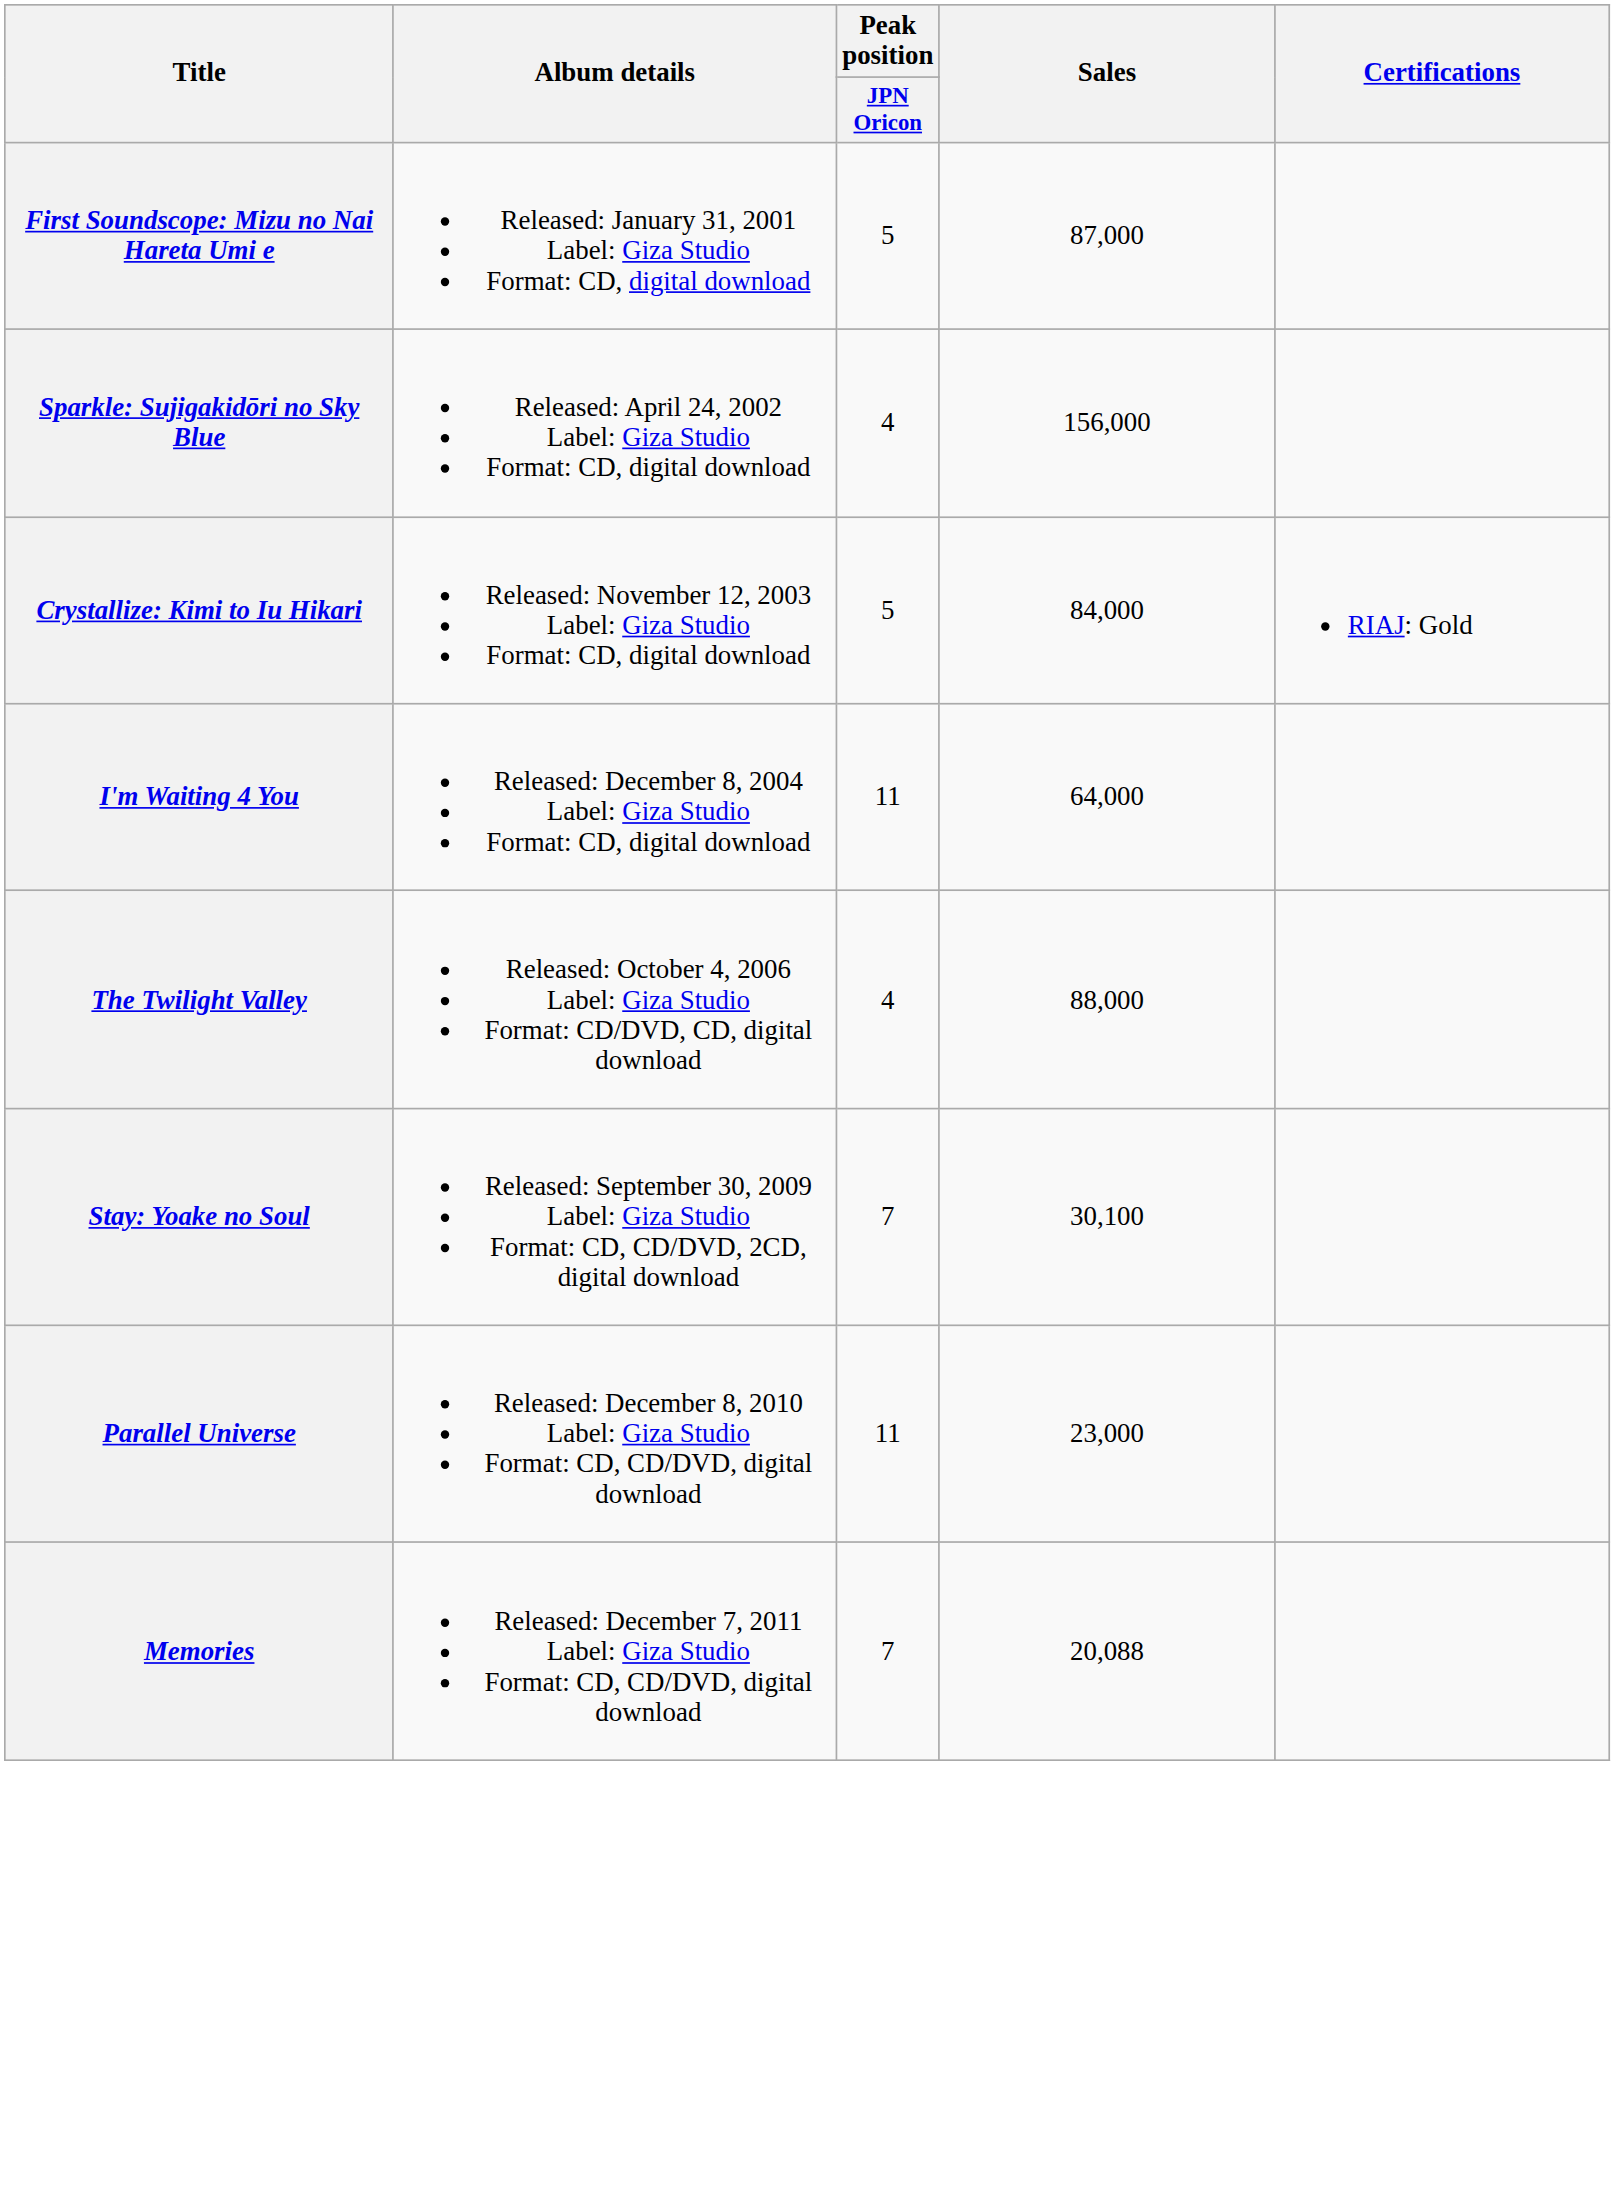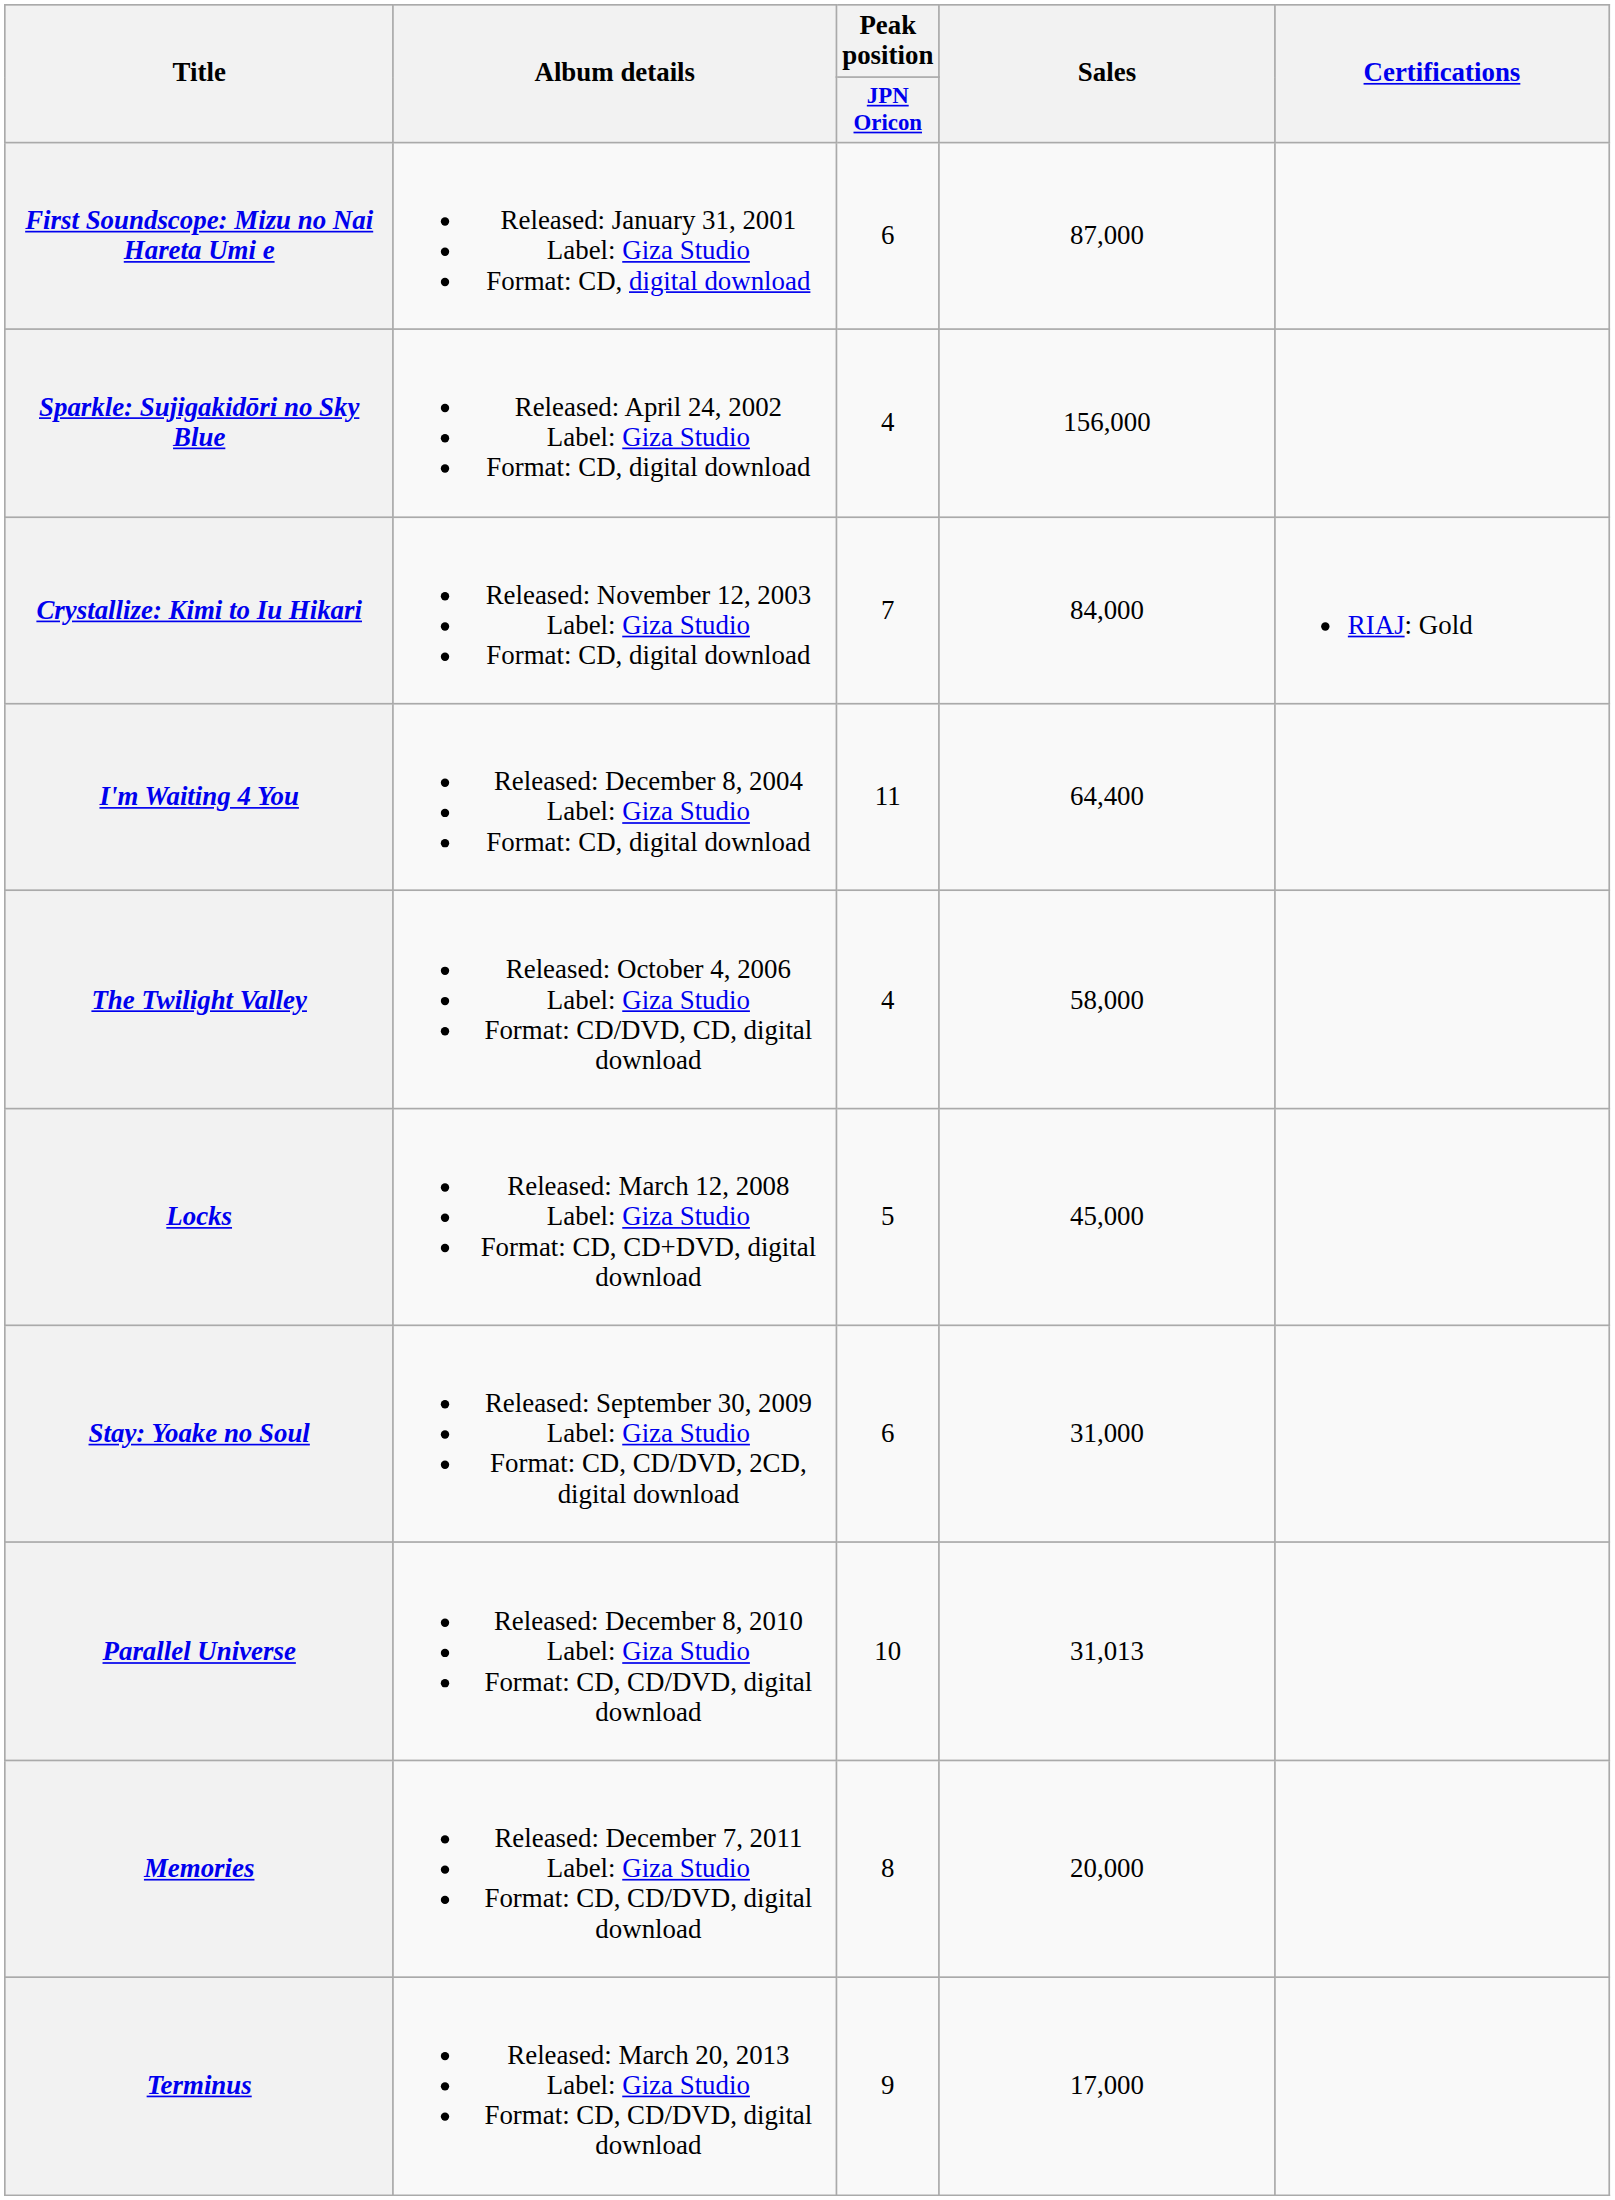First Soundscope: Mizu no Nai Hareta Umi e | Peak position / JPN Oricon: 5 -> 6
Crystallize: Kimi to Iu Hikari | Peak position / JPN Oricon: 5 -> 7
I'm Waiting 4 You | Sales: 64,000 -> 64,400
The Twilight Valley | Sales: 88,000 -> 58,000
+ row: Locks | Released: March 12, 2008 Label: Giza Studio Format: CD, CD+DVD, digital download | 5 | 45,000
Stay: Yoake no Soul | Peak position / JPN Oricon: 7 -> 6
Stay: Yoake no Soul | Sales: 30,100 -> 31,000
Parallel Universe | Peak position / JPN Oricon: 11 -> 10
Parallel Universe | Sales: 23,000 -> 31,013
Memories | Peak position / JPN Oricon: 7 -> 8
Memories | Sales: 20,088 -> 20,000
+ row: Terminus | Released: March 20, 2013 Label: Giza Studio Format: CD, CD/DVD, digital download | 9 | 17,000
